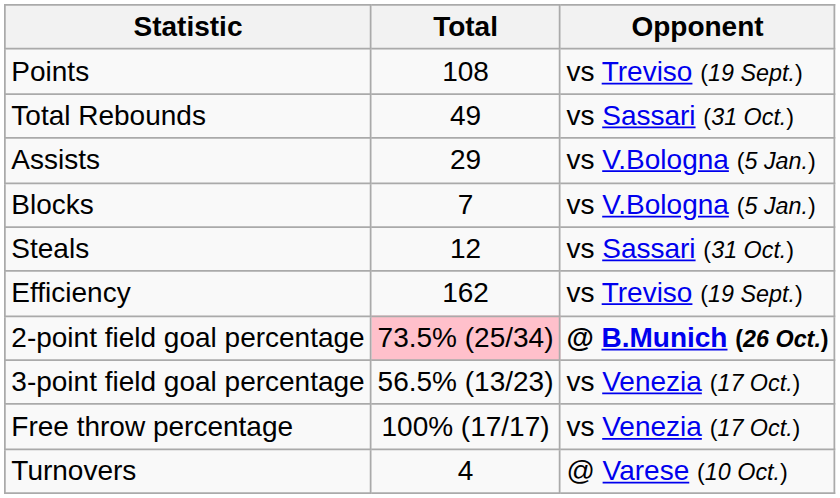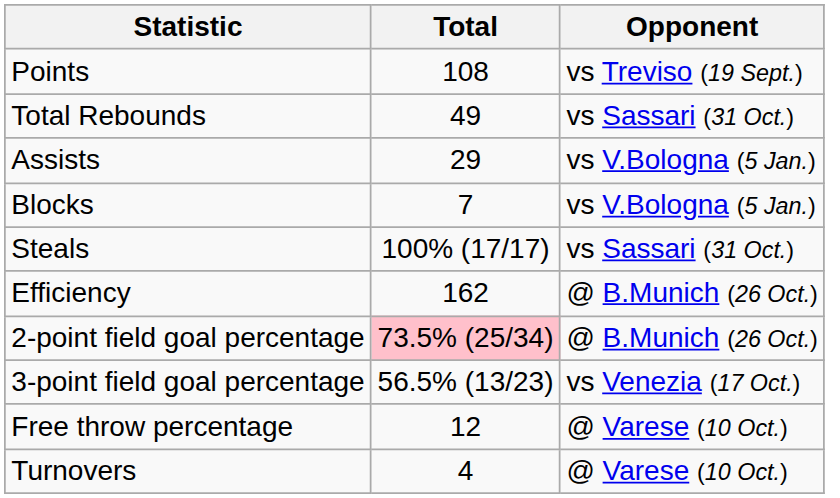Steals | Total: 12 -> 100% (17/17)
Efficiency | Opponent: vs Treviso (19 Sept.) -> @ B.Munich (26 Oct.)
2-point field goal percentage | Opponent: bold -> normal
Free throw percentage | Total: 100% (17/17) -> 12
Free throw percentage | Opponent: vs Venezia (17 Oct.) -> @ Varese (10 Oct.)
